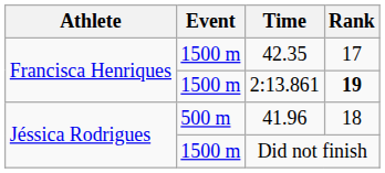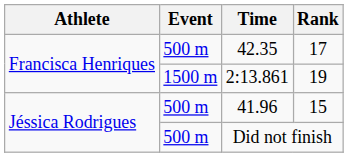42.35 | Event: 1500 m -> 500 m
2:13.861 | Rank: bold -> normal
41.96 | Rank: 18 -> 15
Did not finish | Event: 1500 m -> 500 m
